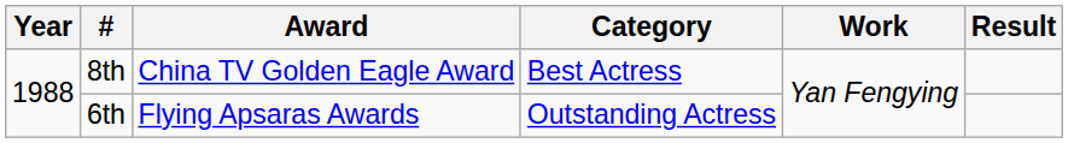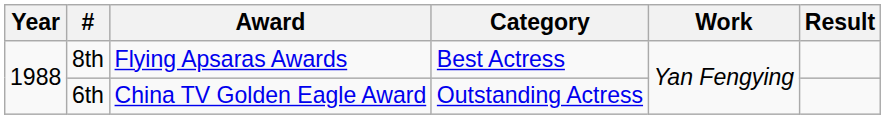8th | Award: China TV Golden Eagle Award -> Flying Apsaras Awards
6th | Award: Flying Apsaras Awards -> China TV Golden Eagle Award
